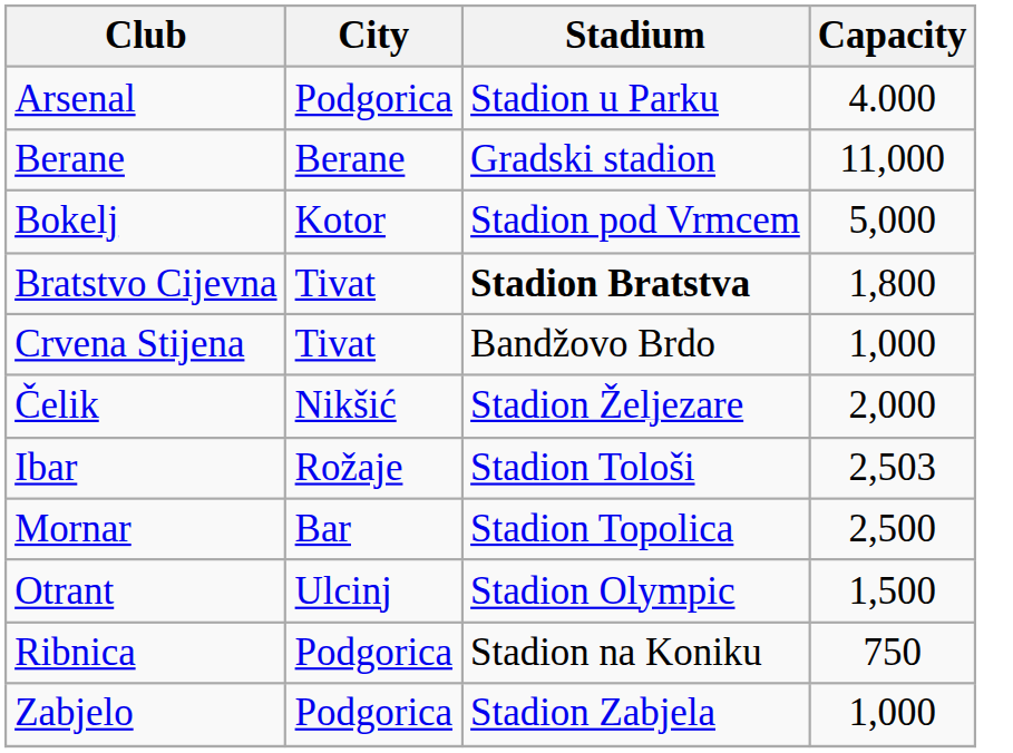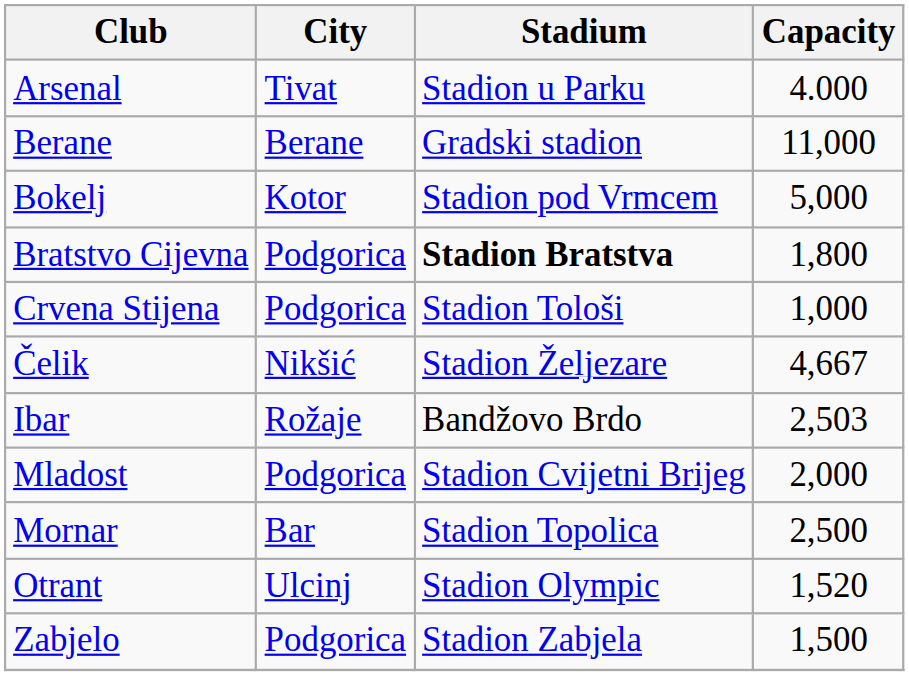Arsenal | City: Podgorica -> Tivat
Bratstvo Cijevna | City: Tivat -> Podgorica
Crvena Stijena | City: Tivat -> Podgorica
Crvena Stijena | Stadium: Bandžovo Brdo -> Stadion Tološi
Čelik | Capacity: 2,000 -> 4,667
Ibar | Stadium: Stadion Tološi -> Bandžovo Brdo
+ row: Mladost | Podgorica | Stadion Cvijetni Brijeg | 2,000
Otrant | Capacity: 1,500 -> 1,520
- row: Ribnica | Podgorica | Stadion na Koniku | 750
Zabjelo | Capacity: 1,000 -> 1,500
